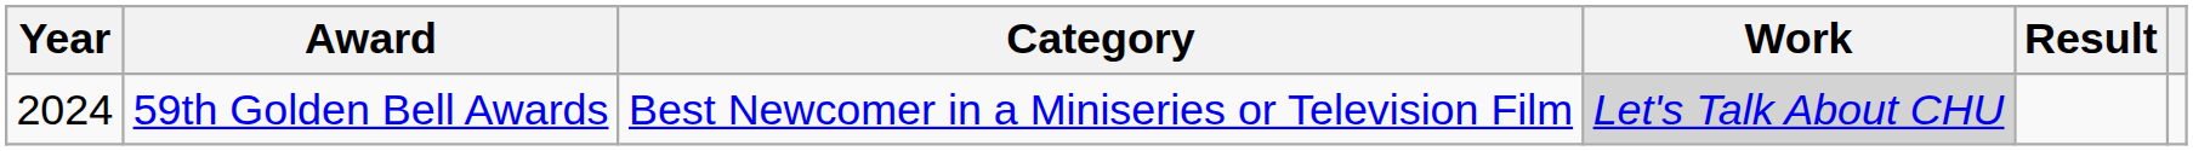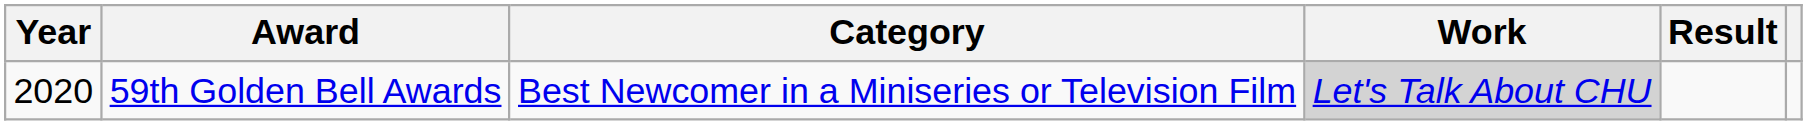59th Golden Bell Awards | Year: 2024 -> 2020
